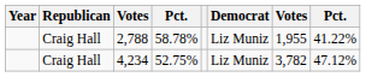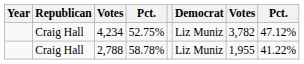rows swapped: 4,234 <-> 2,788
